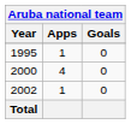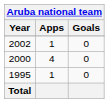rows swapped: 1995 <-> 2002
